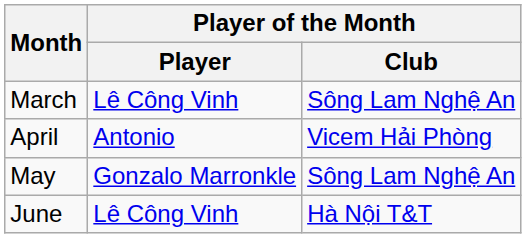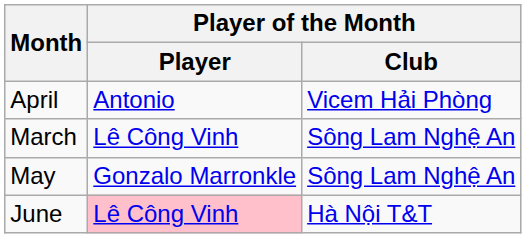rows swapped: March <-> April
June | Player of the Month / Player: no background -> pink background
